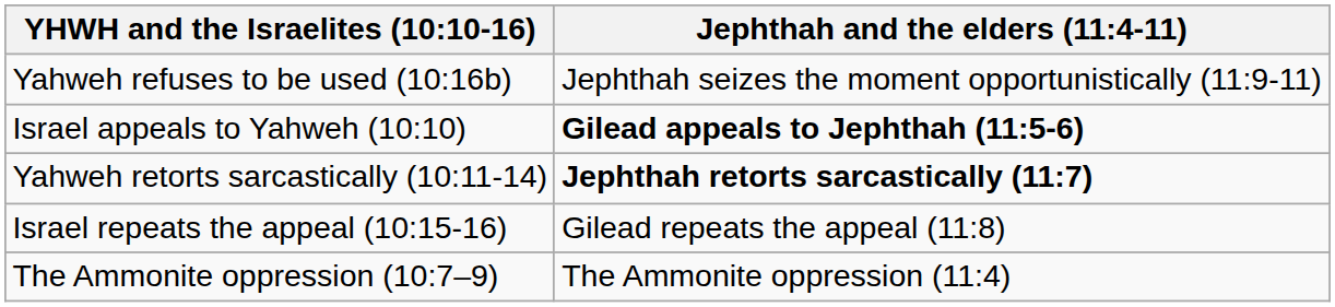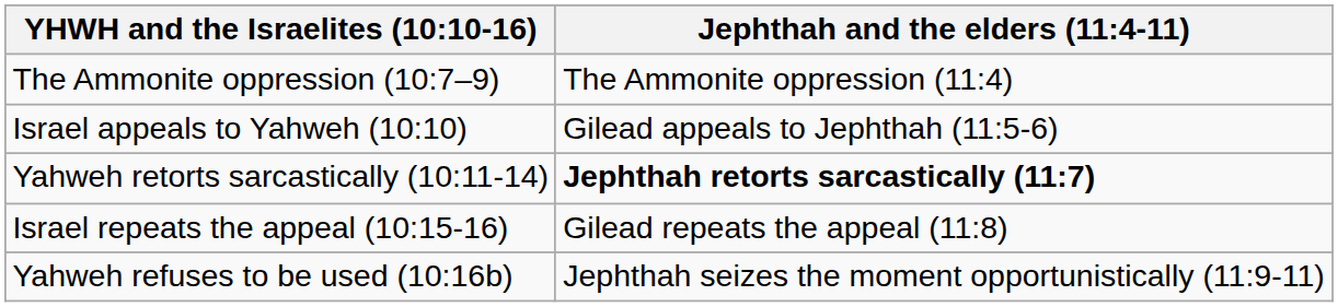rows swapped: The Ammonite oppression (10:7–9) <-> Yahweh refuses to be used (10:16b)
Israel appeals to Yahweh (10:10) | Jephthah and the elders (11:4-11): bold -> normal
